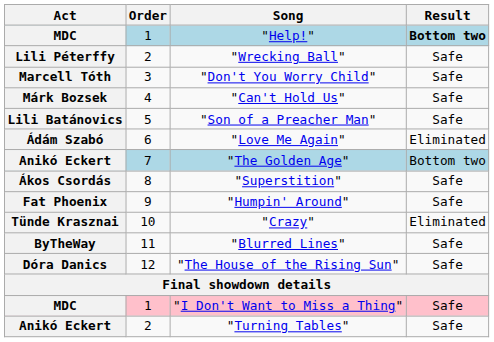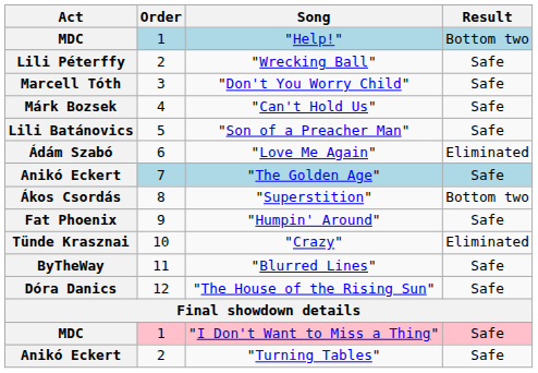"Help!" | Result: bold -> normal
"The Golden Age" | Result: Bottom two -> Safe
"Superstition" | Result: Safe -> Bottom two
